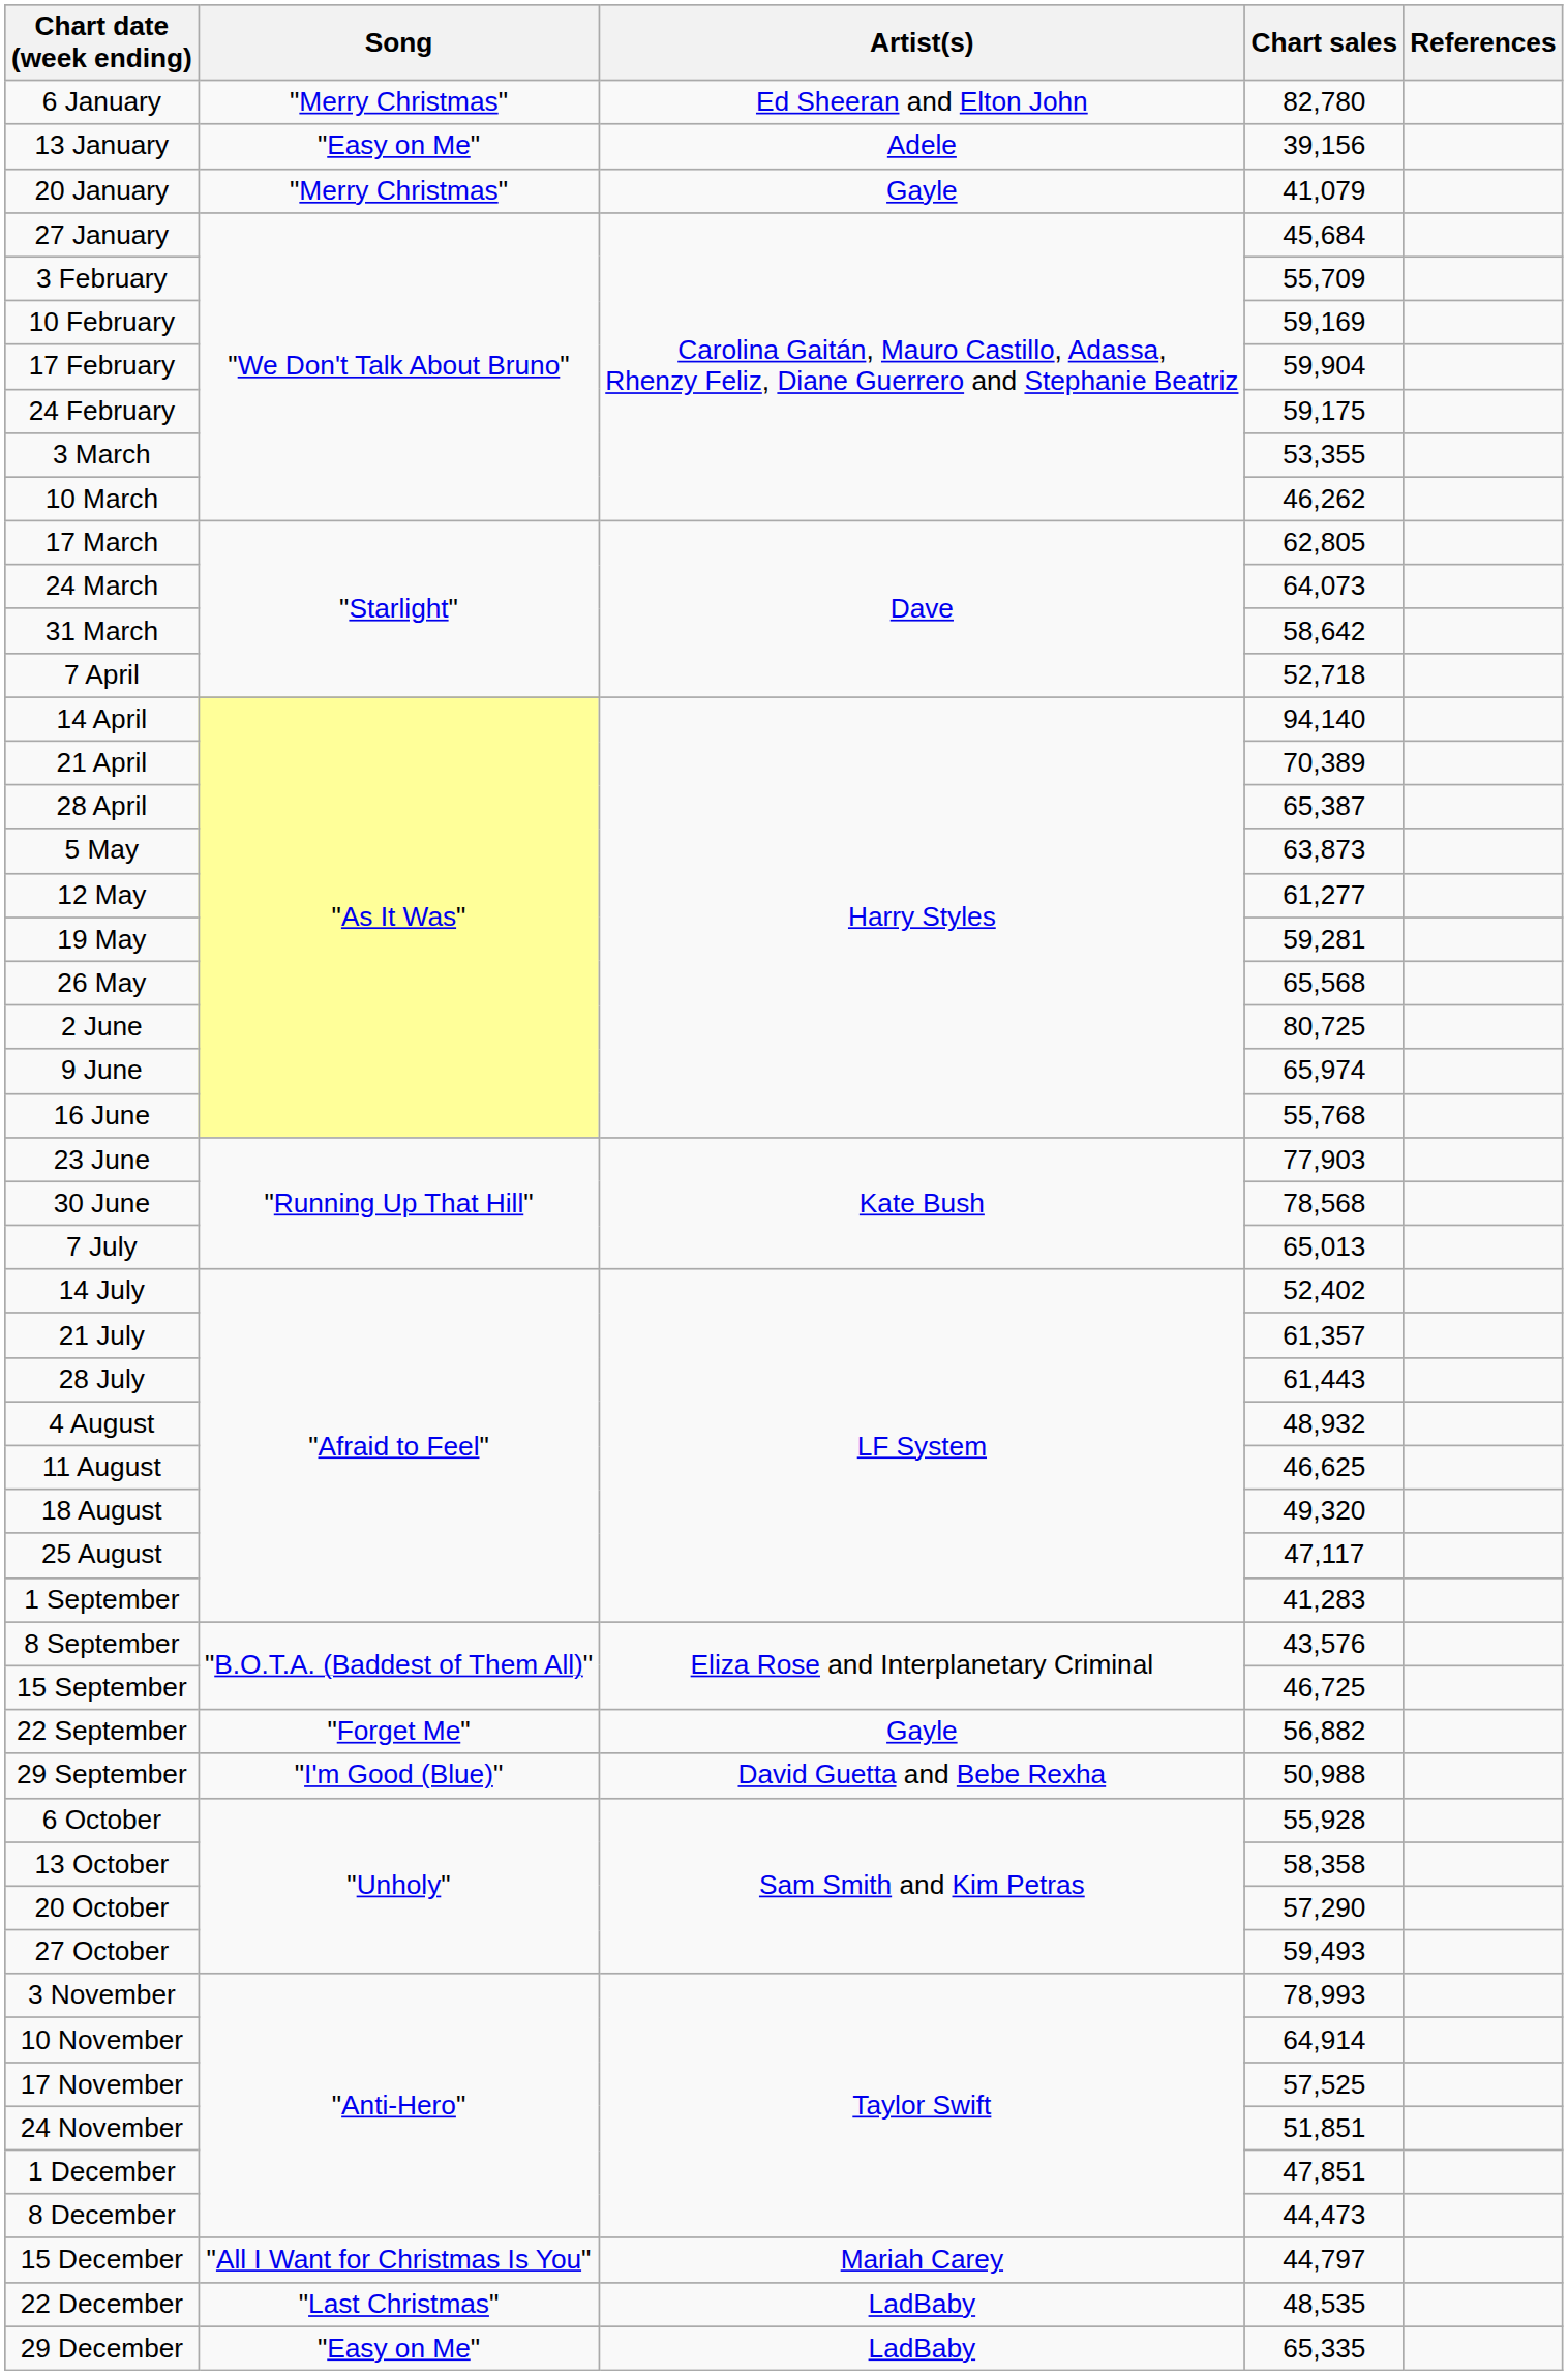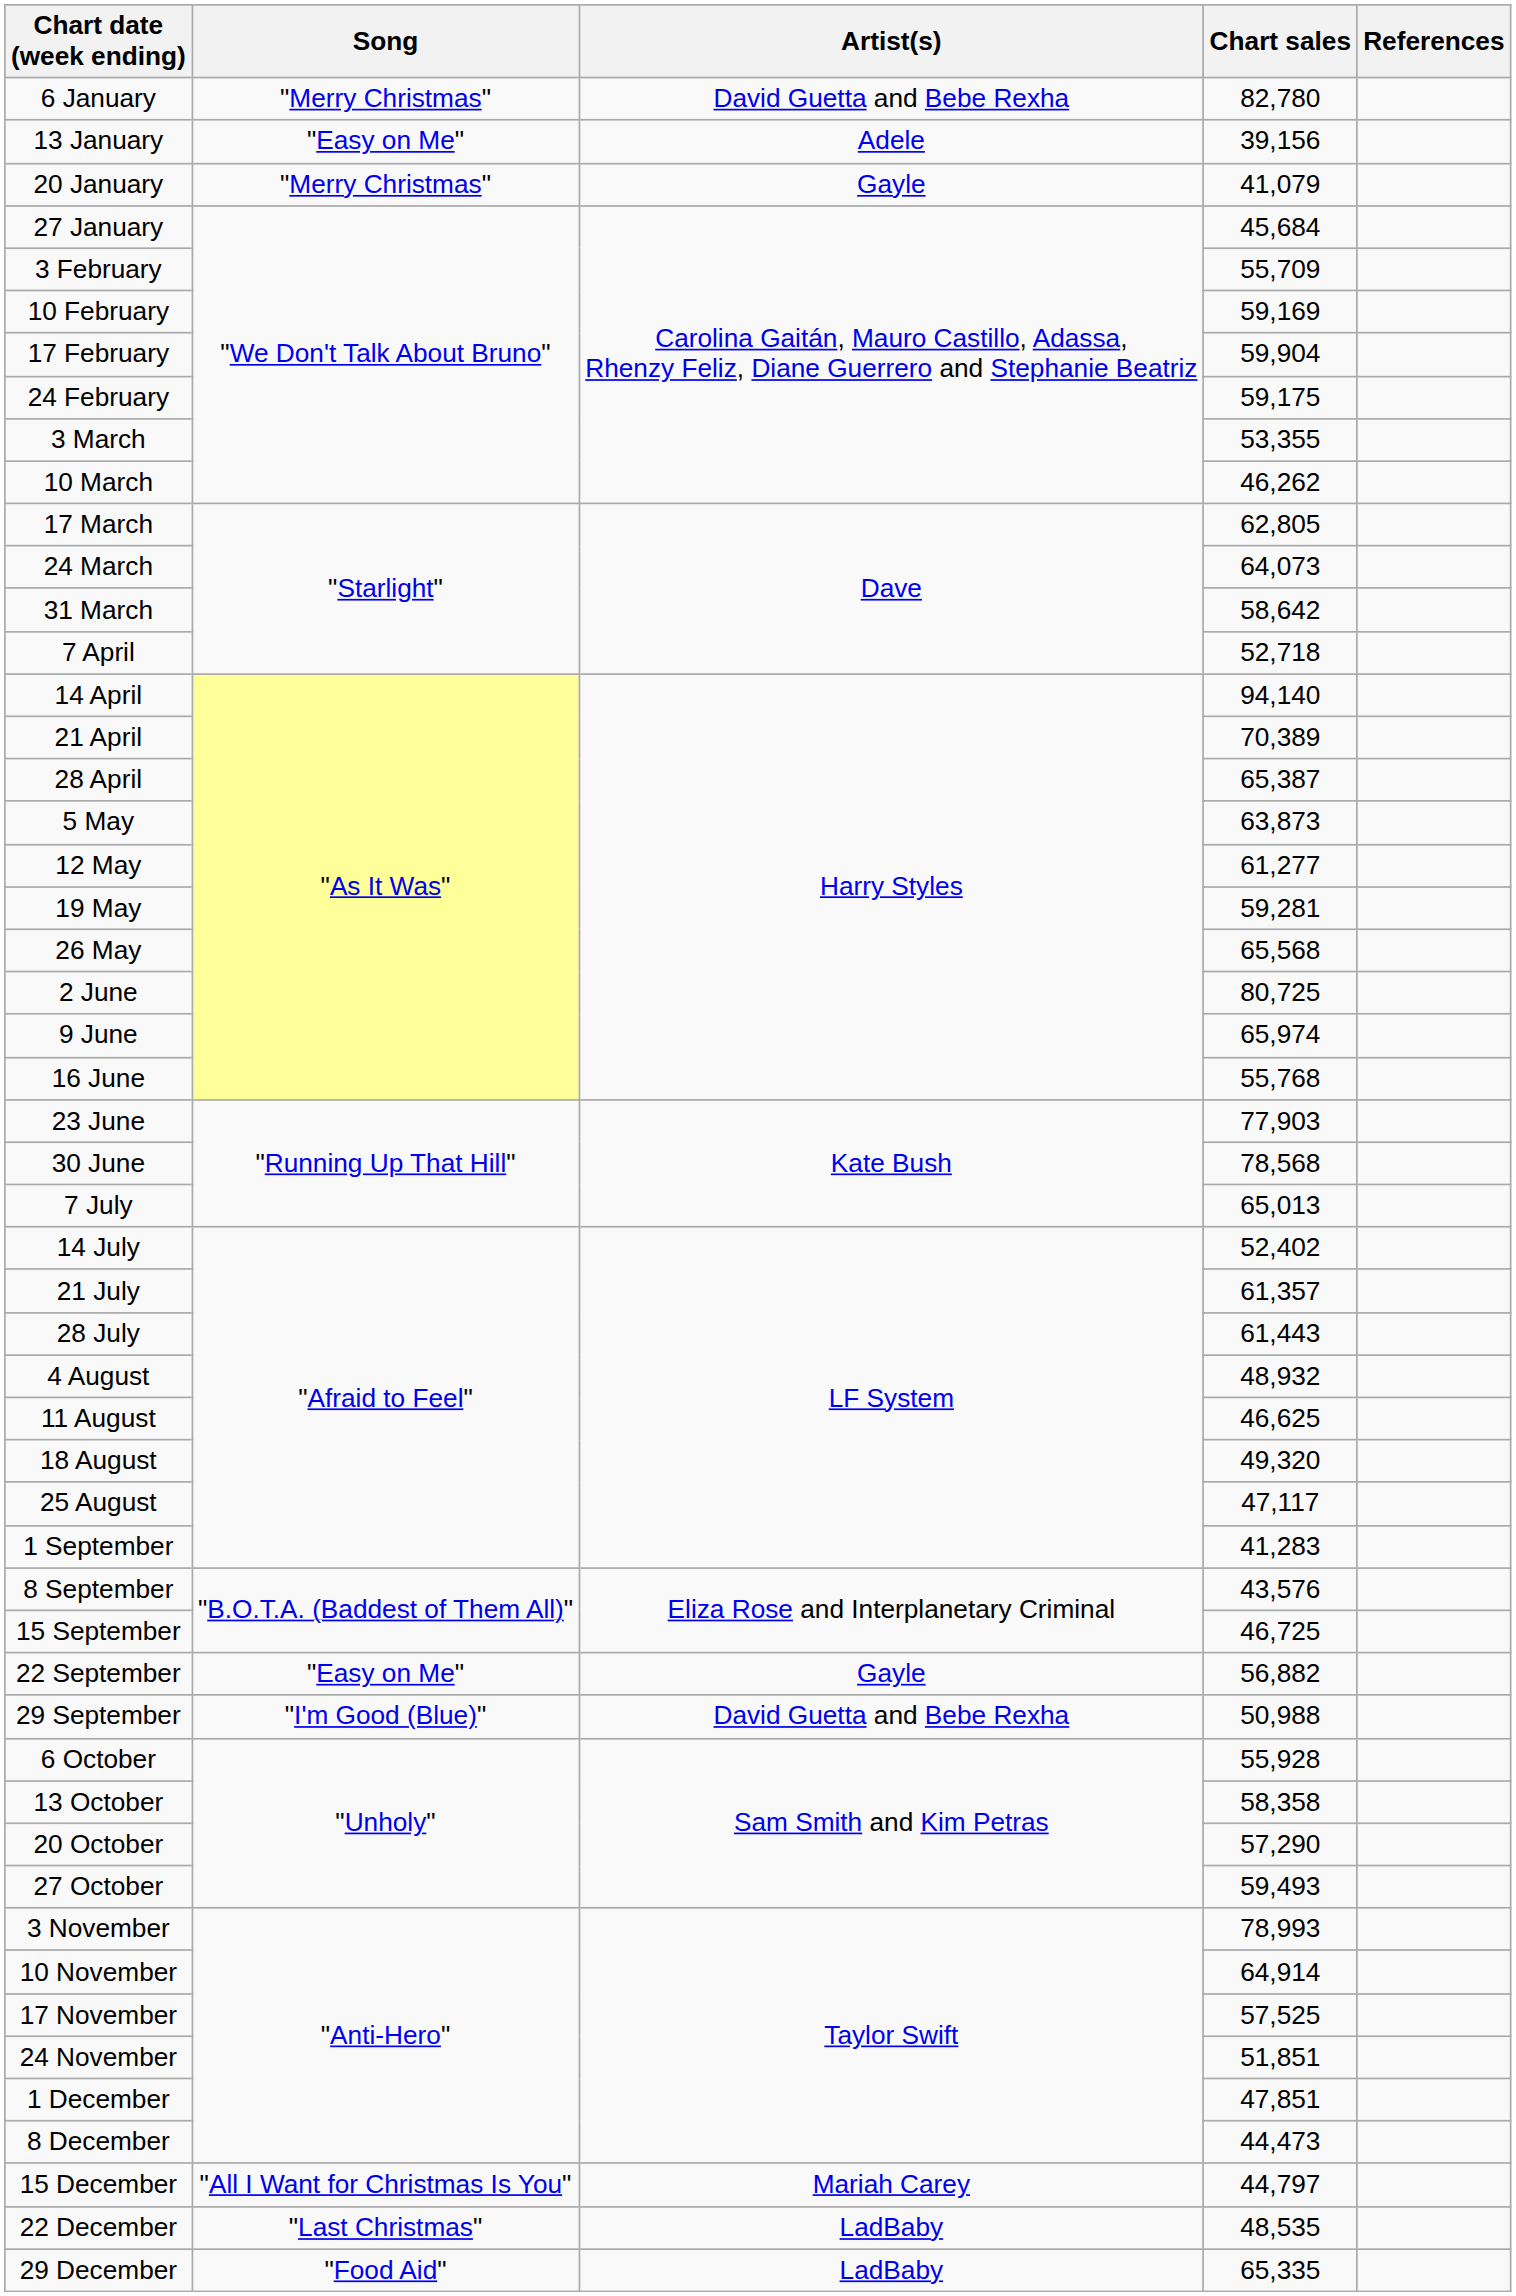6 January | Artist(s): Ed Sheeran and Elton John -> David Guetta and Bebe Rexha
22 September | Song: "Forget Me" -> "Easy on Me"
29 December | Song: "Easy on Me" -> "Food Aid"
